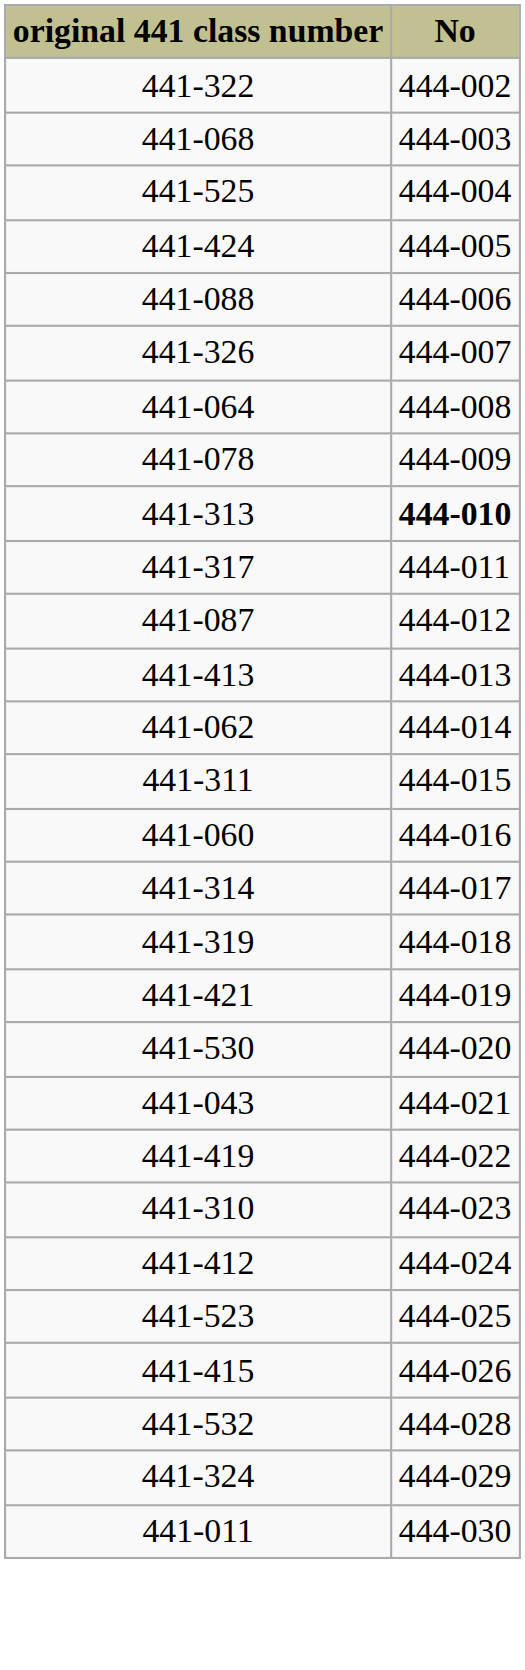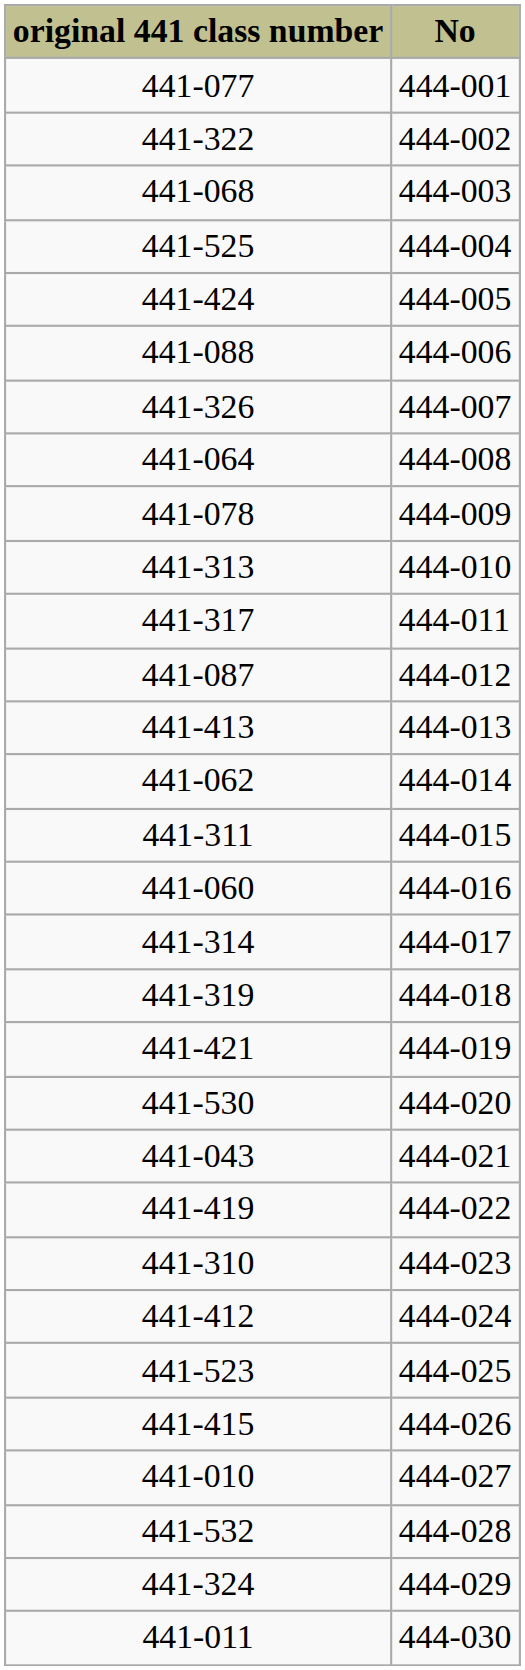+ row: 441-077 | 444-001
441-313 | No: bold -> normal
+ row: 441-010 | 444-027
